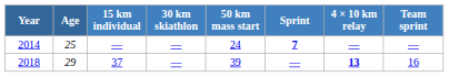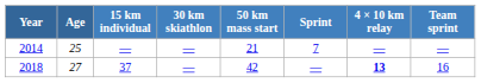2014 | 50 km mass start: 24 -> 21
2014 | Sprint: bold -> normal
2018 | Age: 29 -> 27
2018 | 50 km mass start: 39 -> 42
